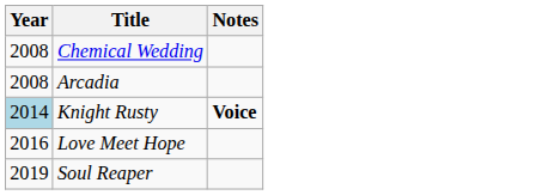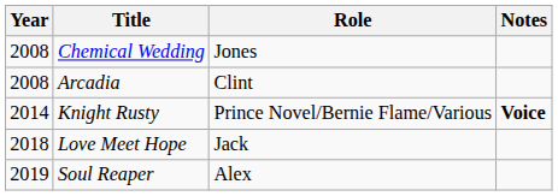+ column: Role | Jones | Clint | Prince Novel/Bernie Flame/Various | Jack | Alex
Knight Rusty | Year: lightblue background -> no background
Love Meet Hope | Year: 2016 -> 2018
